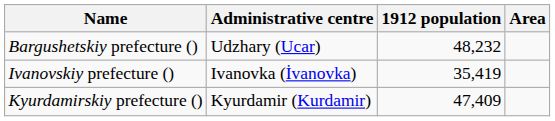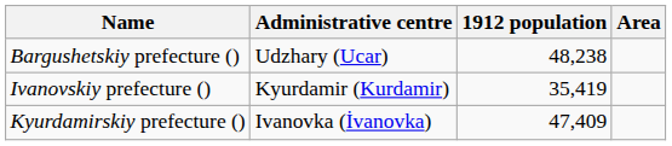Bargushetskiy prefecture () | 1912 population: 48,232 -> 48,238
Ivanovskiy prefecture () | Administrative centre: Ivanovka (İvanovka) -> Kyurdamir (Kurdamir)
Kyurdamirskiy prefecture () | Administrative centre: Kyurdamir (Kurdamir) -> Ivanovka (İvanovka)
